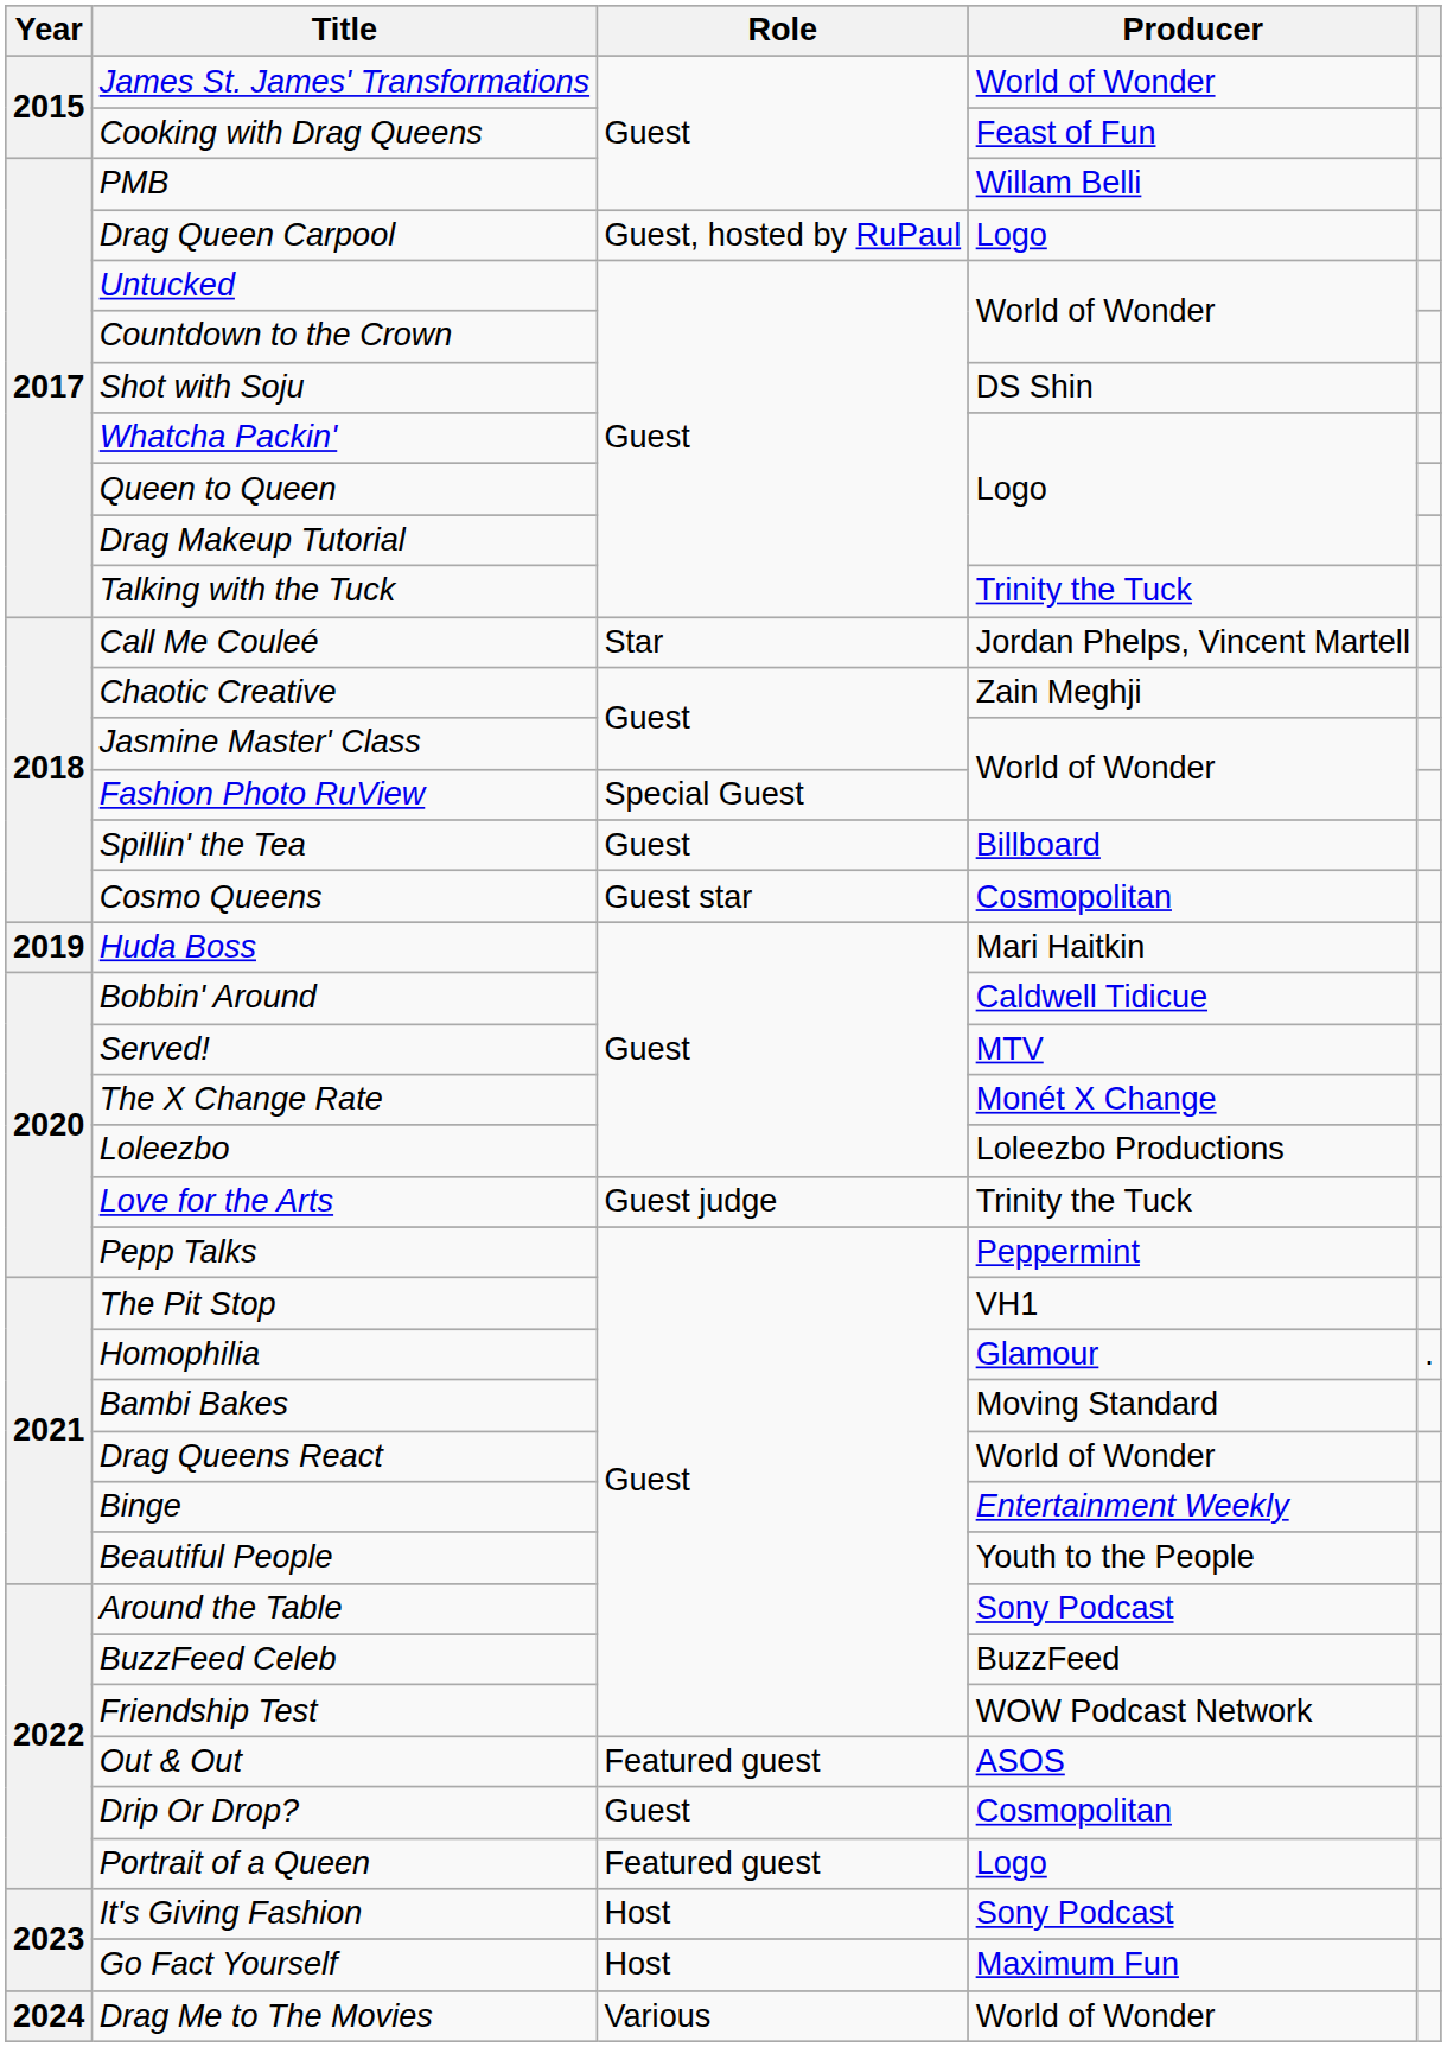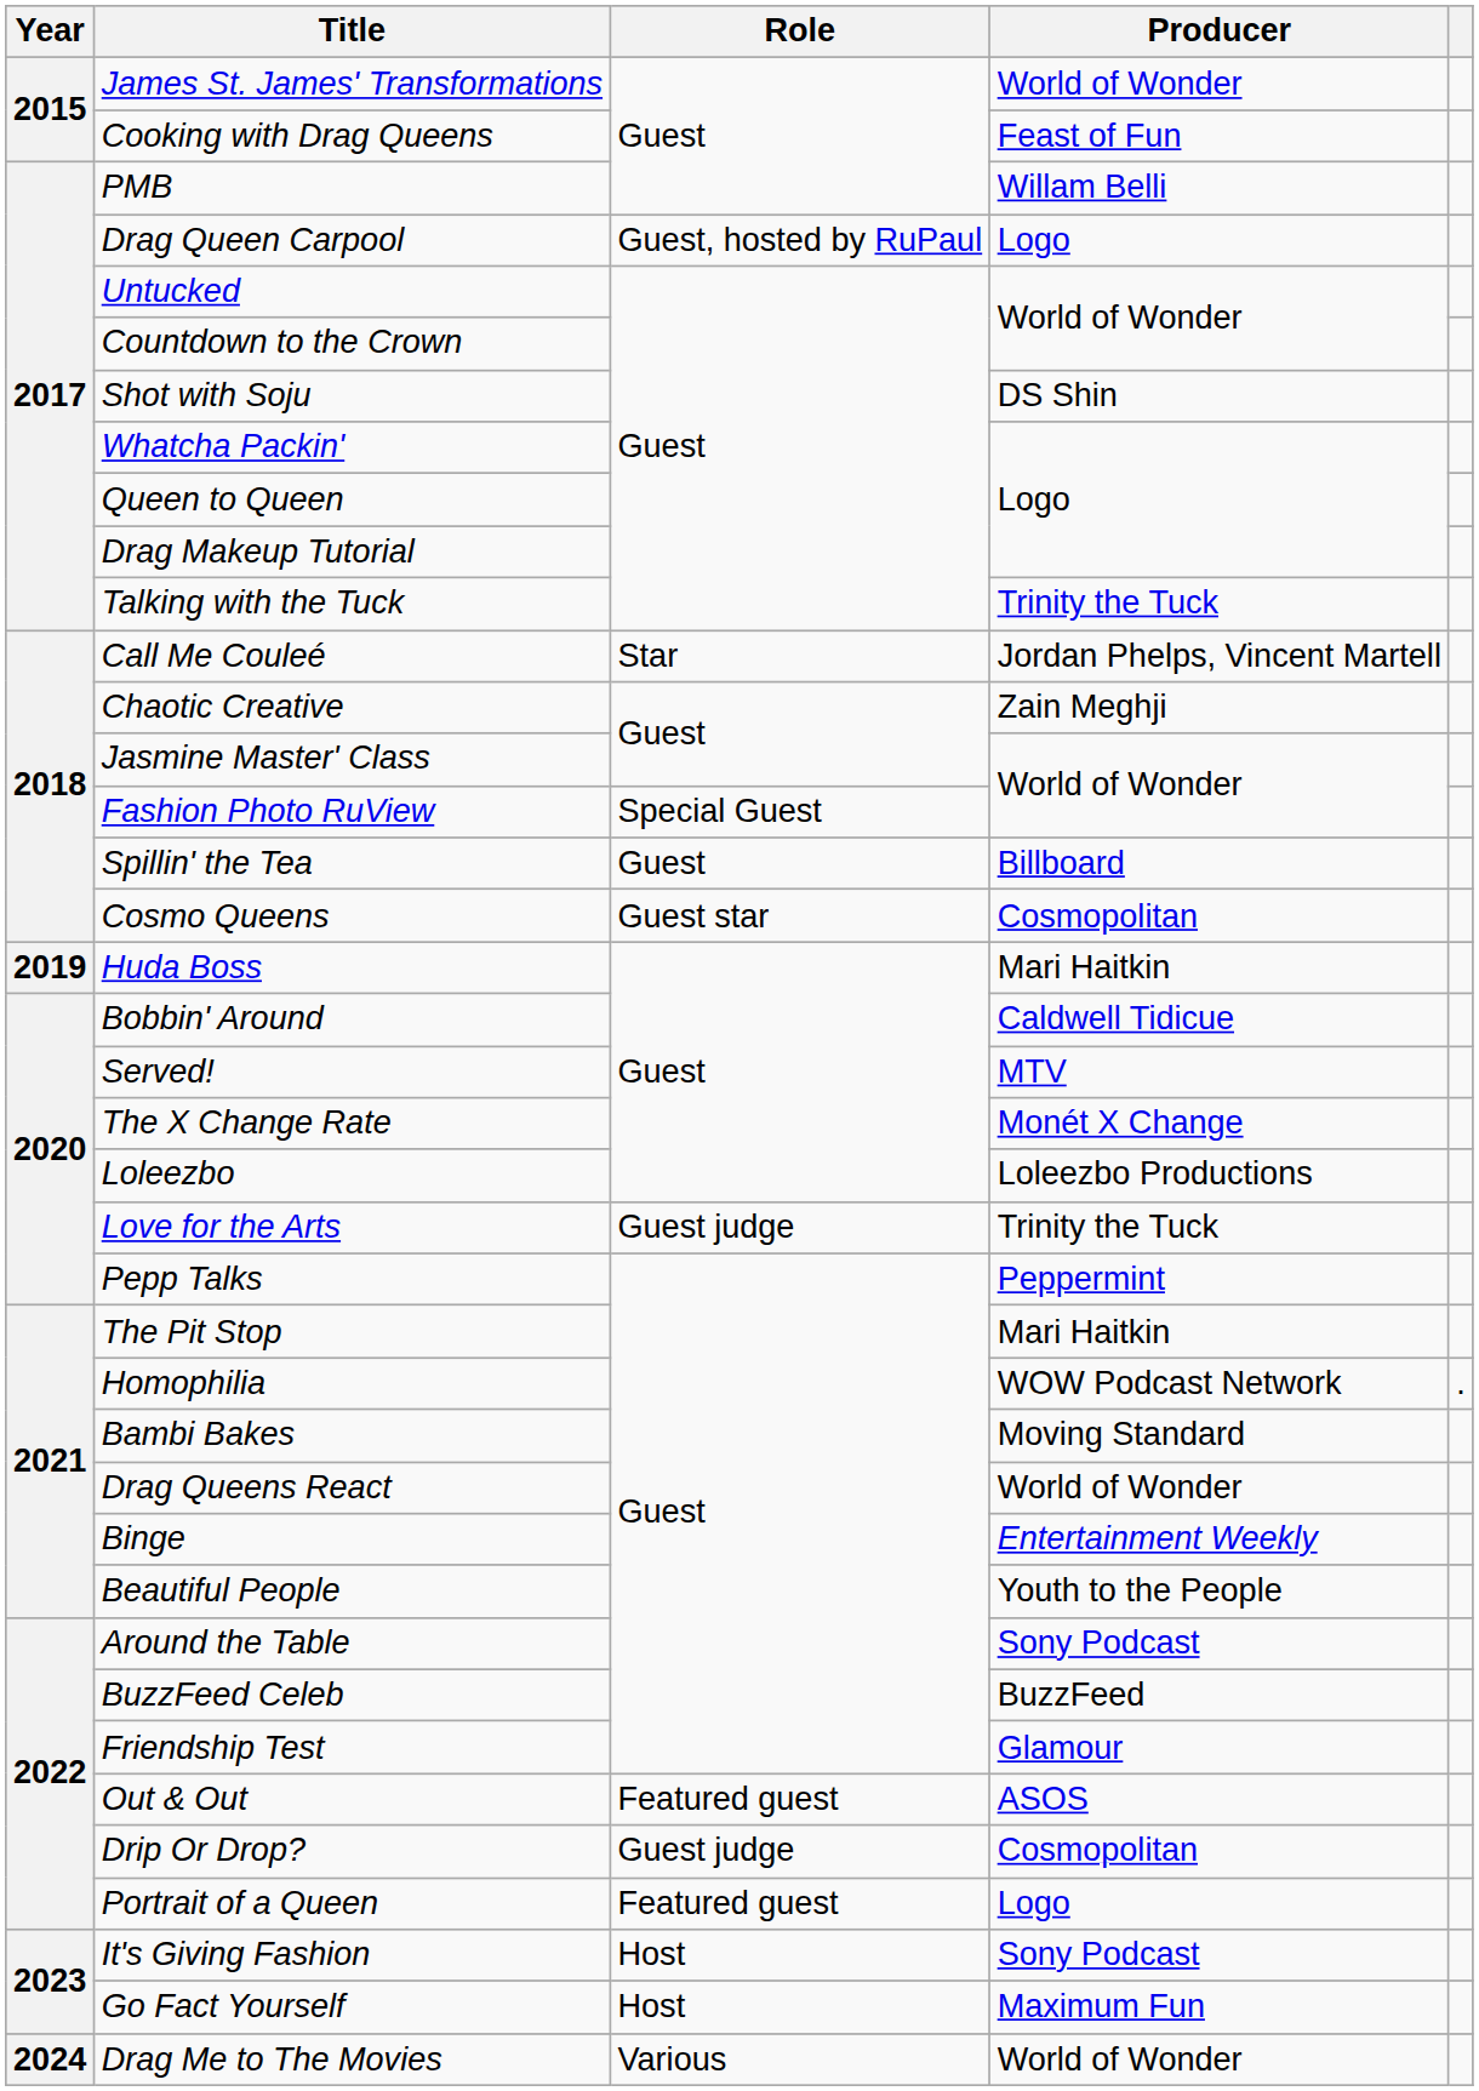The Pit Stop | Producer: VH1 -> Mari Haitkin
Homophilia | Producer: Glamour -> WOW Podcast Network
Friendship Test | Producer: WOW Podcast Network -> Glamour
Drip Or Drop? | Role: Guest -> Guest judge
